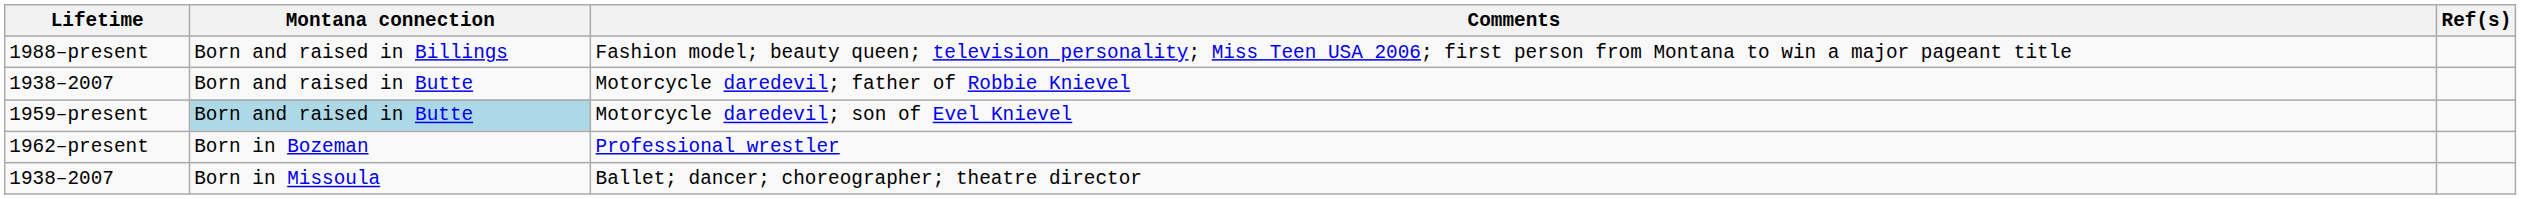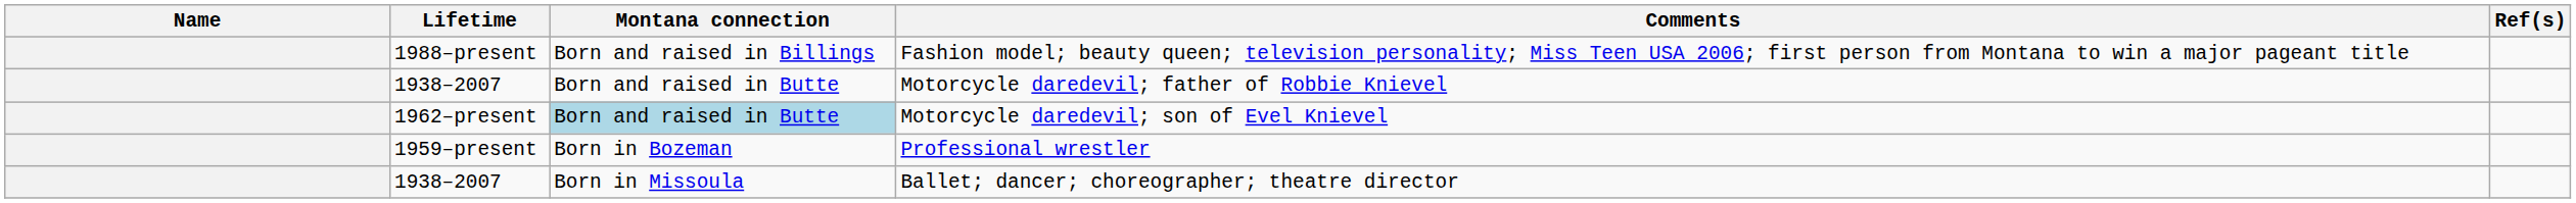+ column: Name
Motorcycle daredevil; son of Evel Knievel | Lifetime: 1959–present -> 1962–present
Professional wrestler | Lifetime: 1962–present -> 1959–present
